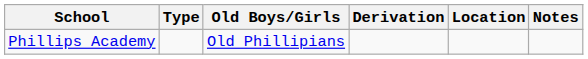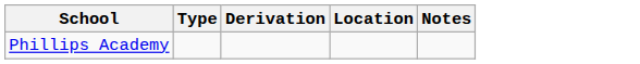- column: Old Boys/Girls | Old Phillipians
